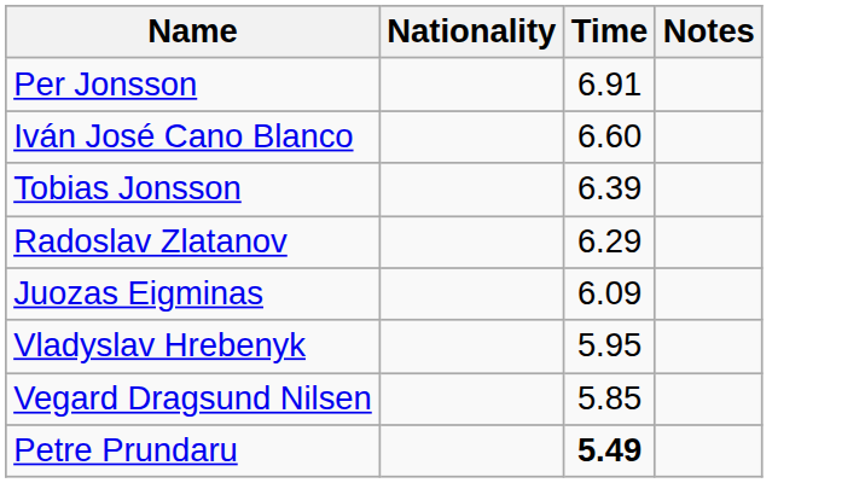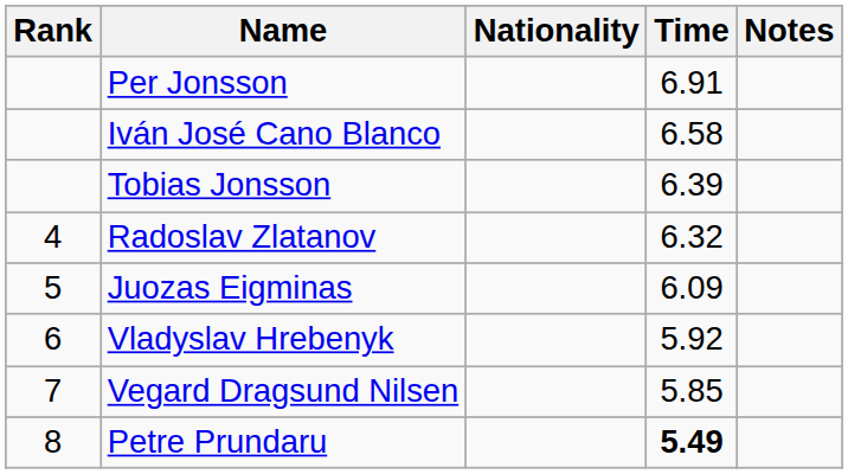+ column: Rank | 4 | 5 | 6 | 7 | 8
Iván José Cano Blanco | Time: 6.60 -> 6.58
Radoslav Zlatanov | Time: 6.29 -> 6.32
Vladyslav Hrebenyk | Time: 5.95 -> 5.92
